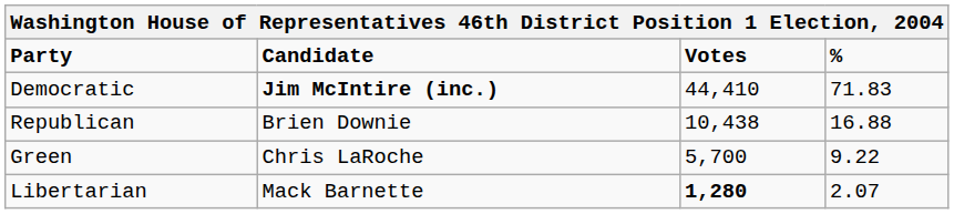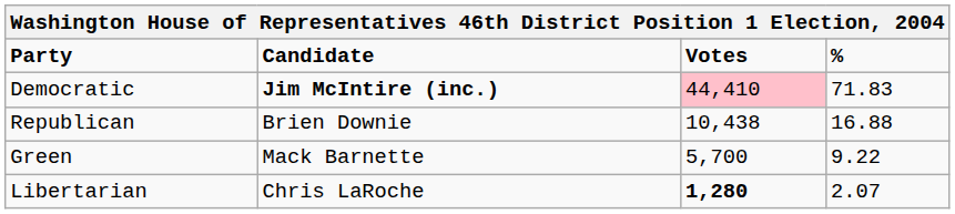Democratic | Votes: no background -> pink background
Green | Candidate: Chris LaRoche -> Mack Barnette
Libertarian | Candidate: Mack Barnette -> Chris LaRoche
